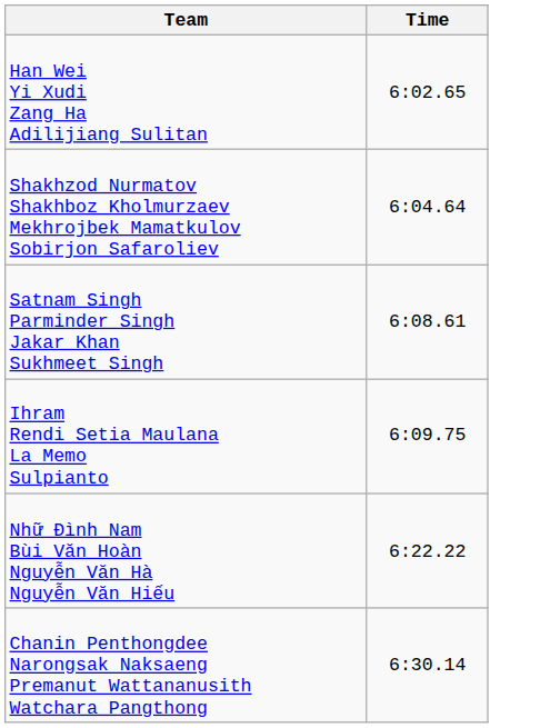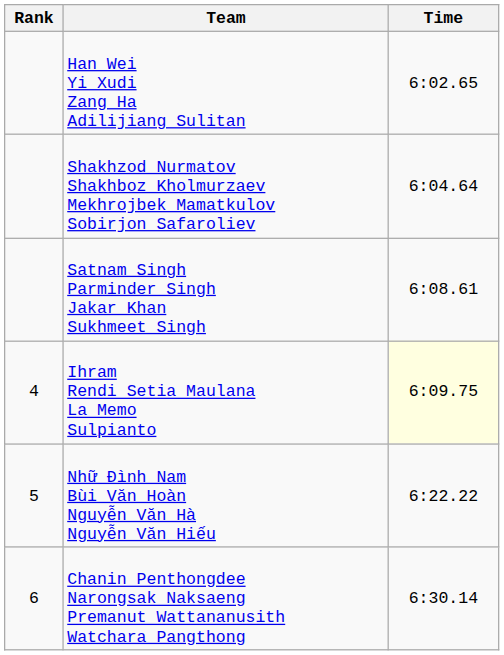+ column: Rank | 4 | 5 | 6
Ihram Rendi Setia Maulana La Memo Sulpianto | Time: no background -> lightyellow background
